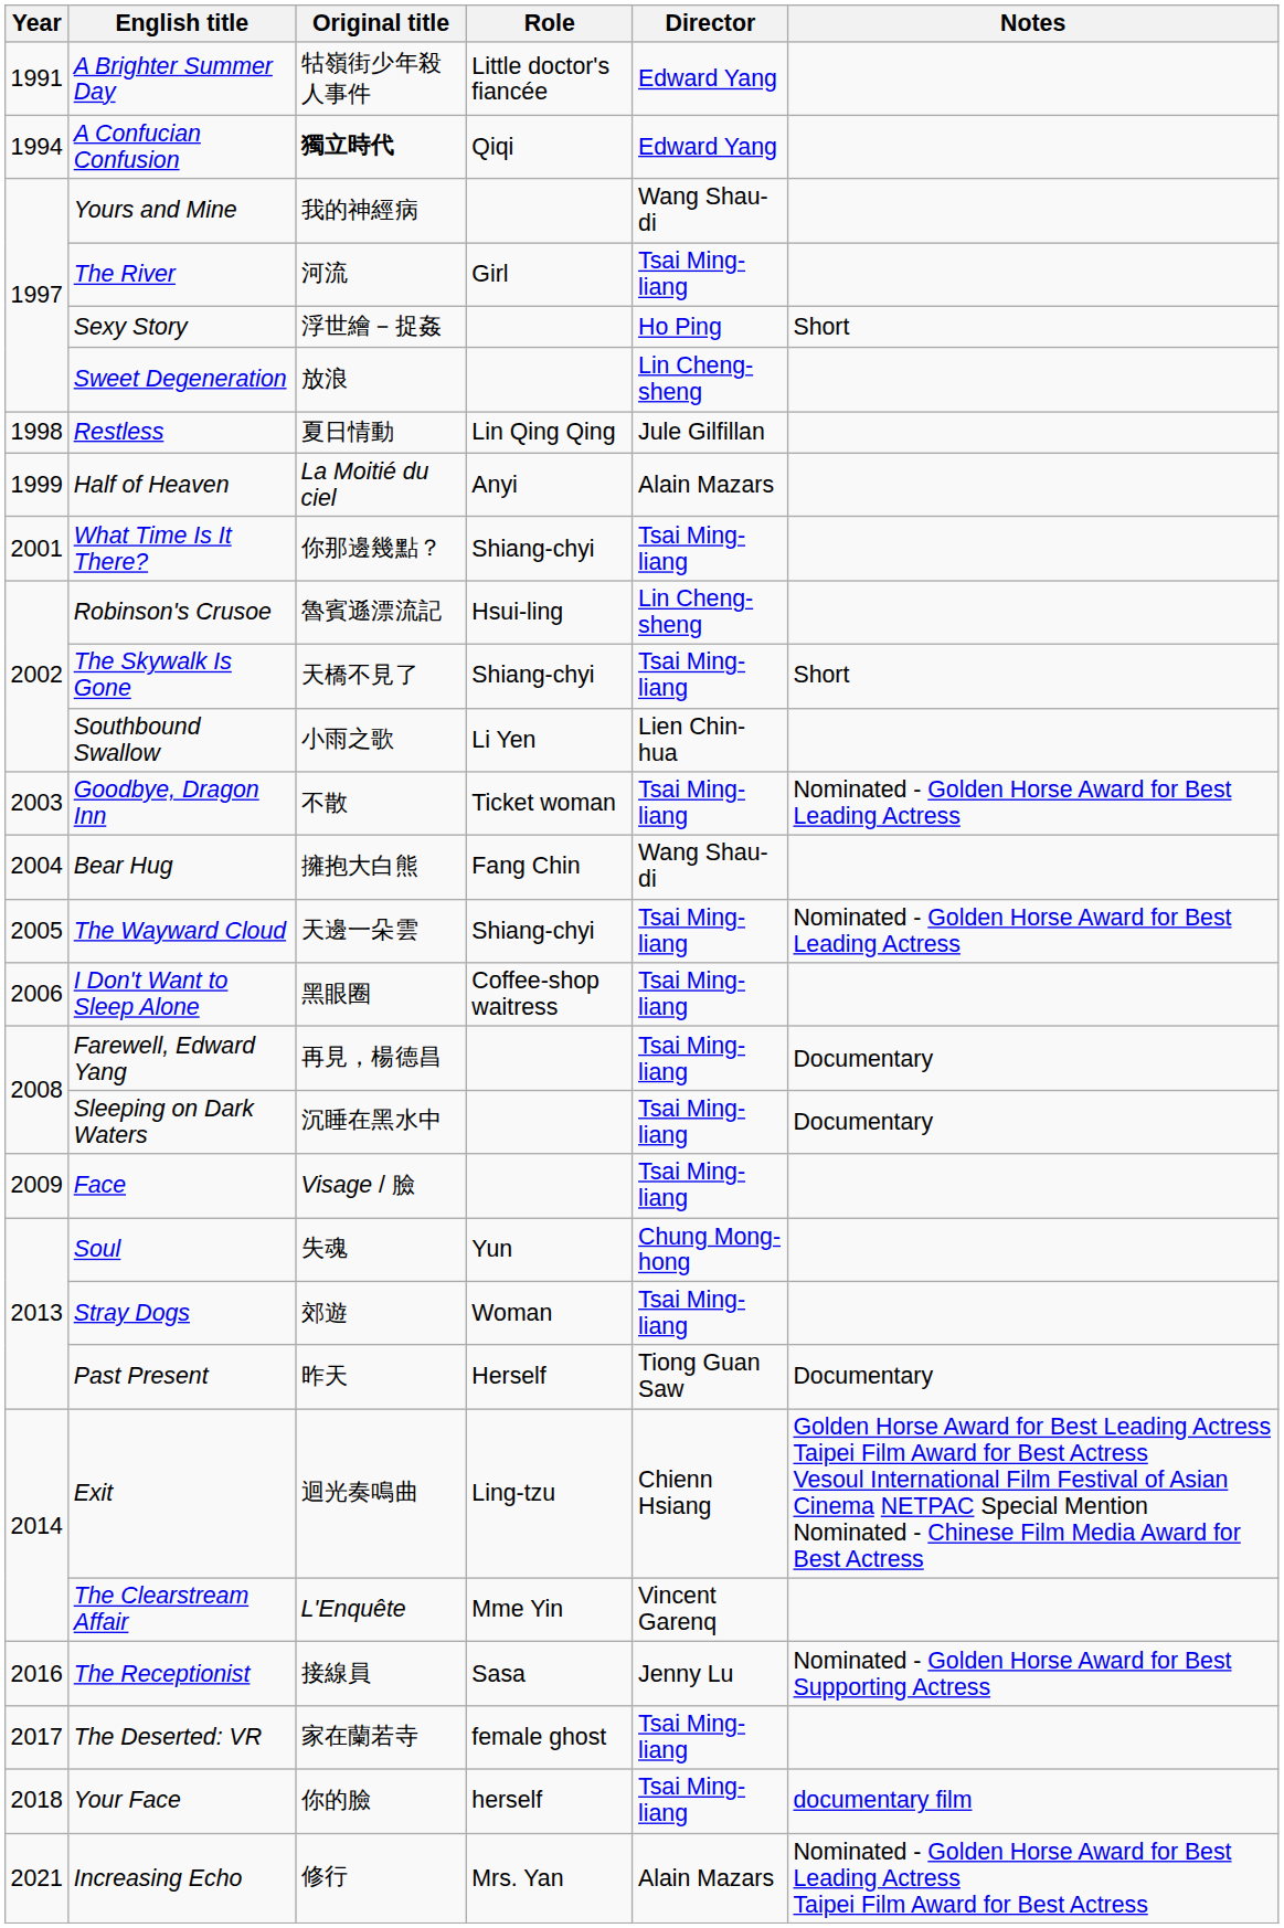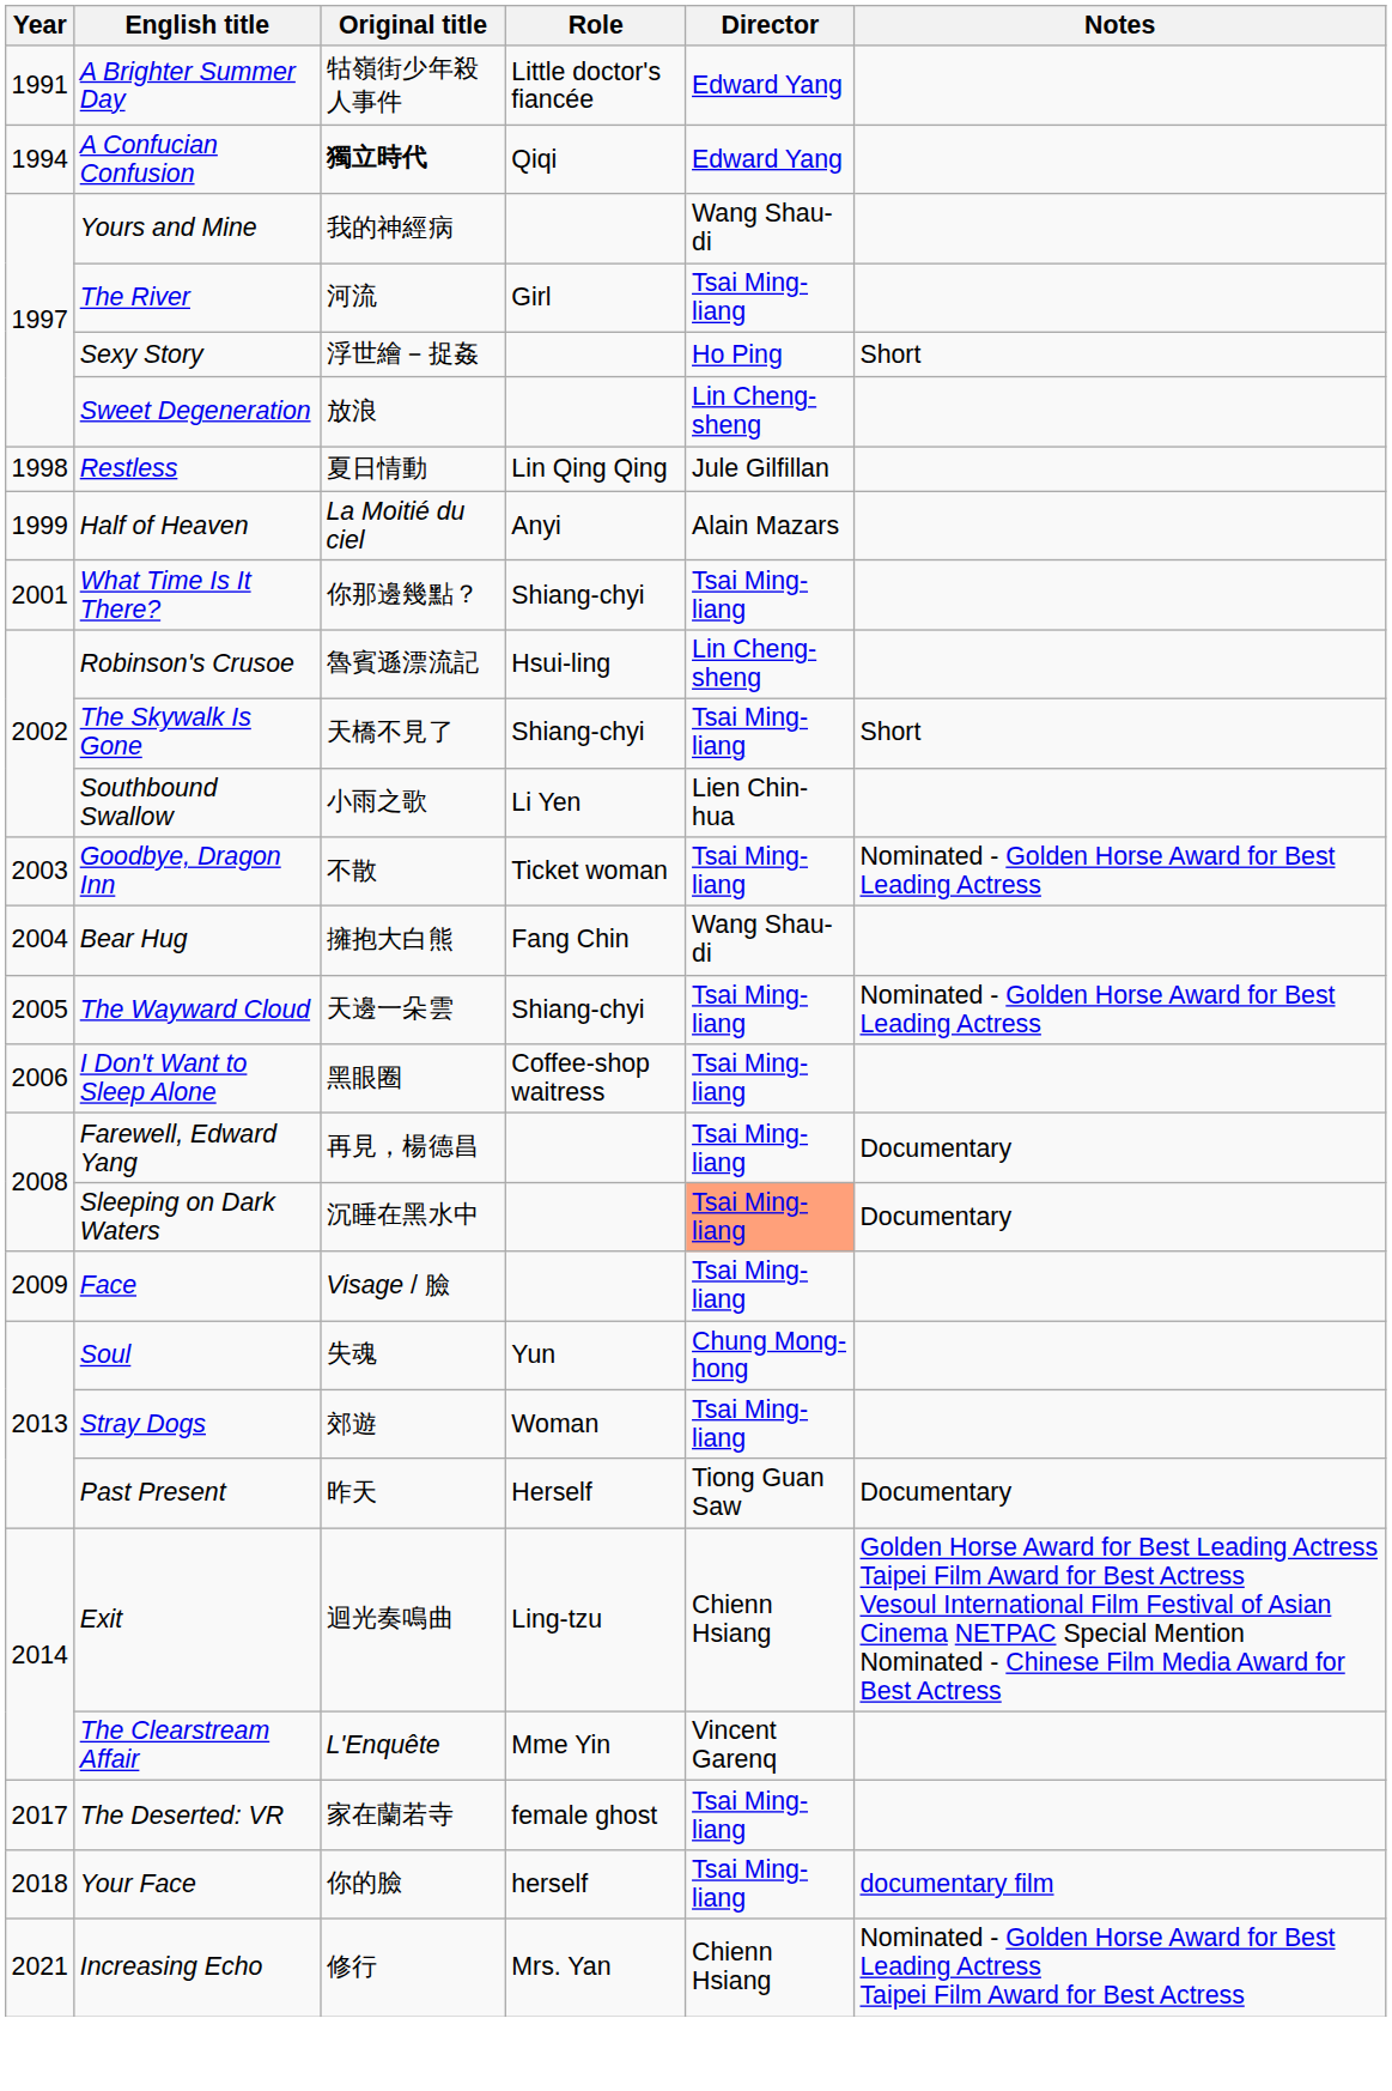Sleeping on Dark Waters | Director: no background -> lightsalmon background
- row: 2016 | The Receptionist | 接線員 | Sasa | Jenny Lu | Nominated - Golden Horse Award for Best Supporting Actress
Increasing Echo | Director: Alain Mazars -> Chienn Hsiang
